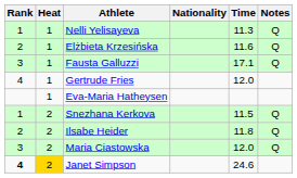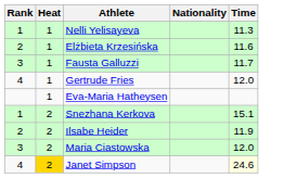- column: Notes | Q | Q | Q | Q | Q | Q
Fausta Galluzzi | Time: 17.1 -> 11.7
Snezhana Kerkova | Time: 11.5 -> 15.1
Ilsabe Heider | Time: 11.8 -> 11.9
Janet Simpson | Rank: bold -> normal
Janet Simpson | Time: no background -> lightyellow background
